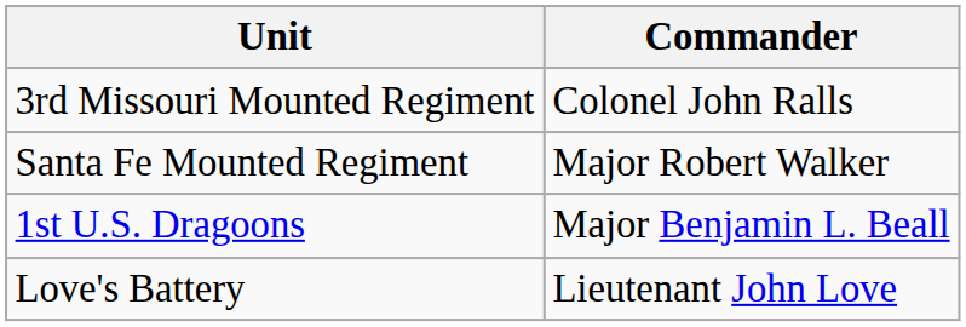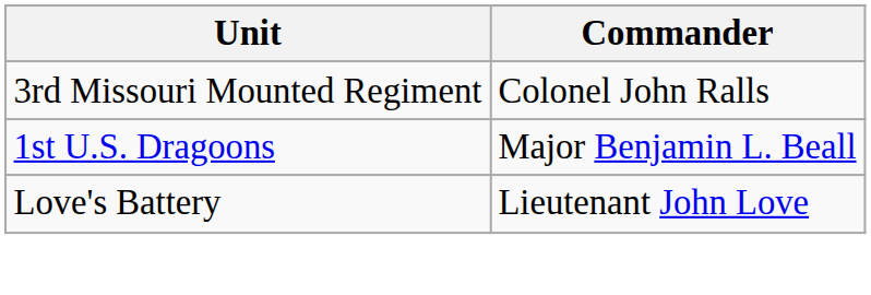- row: Santa Fe Mounted Regiment | Major Robert Walker
